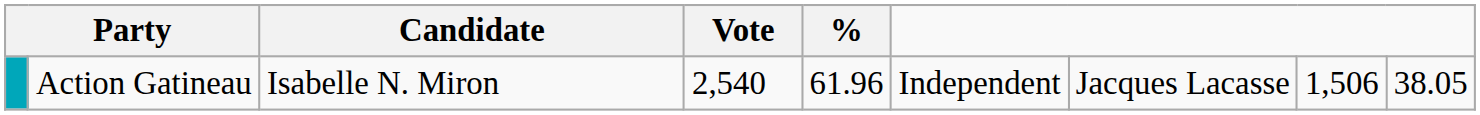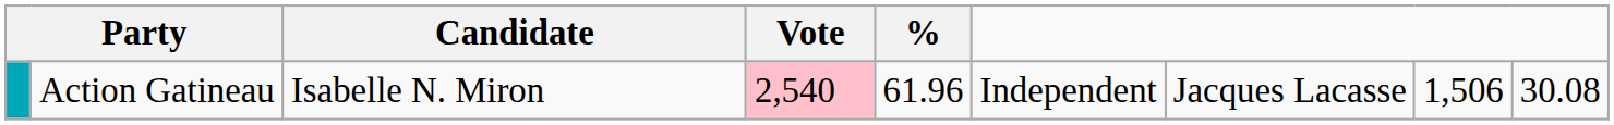Action Gatineau | Vote: no background -> pink background
Action Gatineau | column 9: 38.05 -> 30.08
